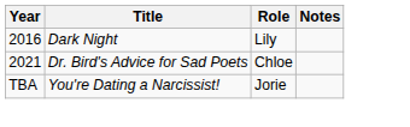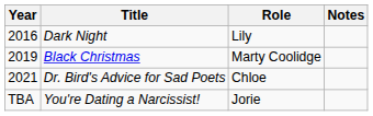+ row: 2019 | Black Christmas | Marty Coolidge
